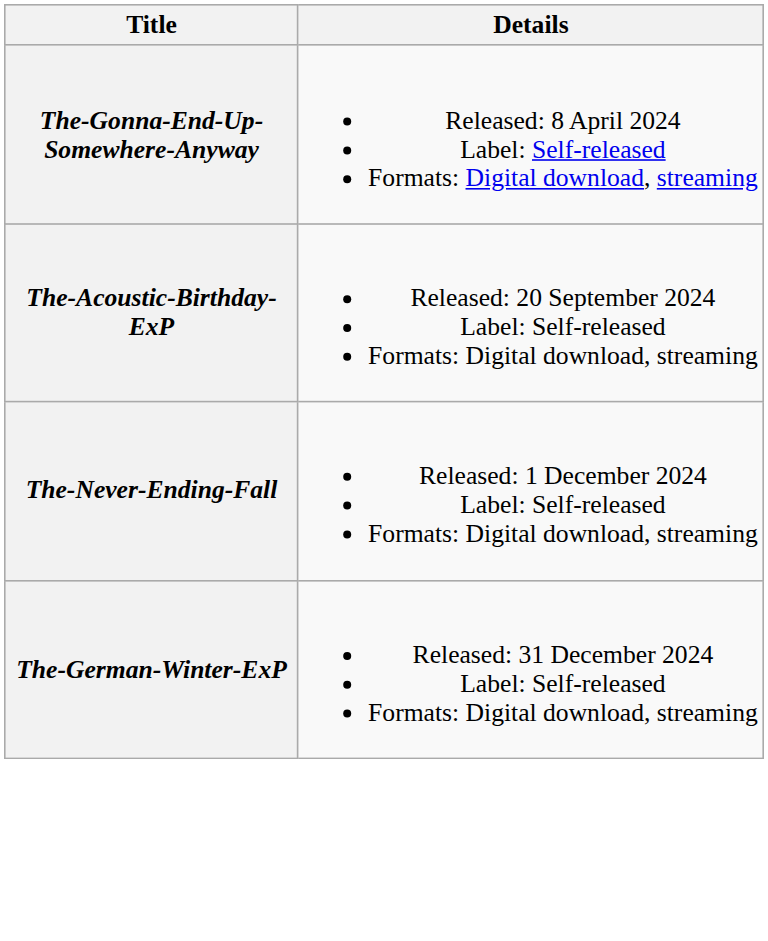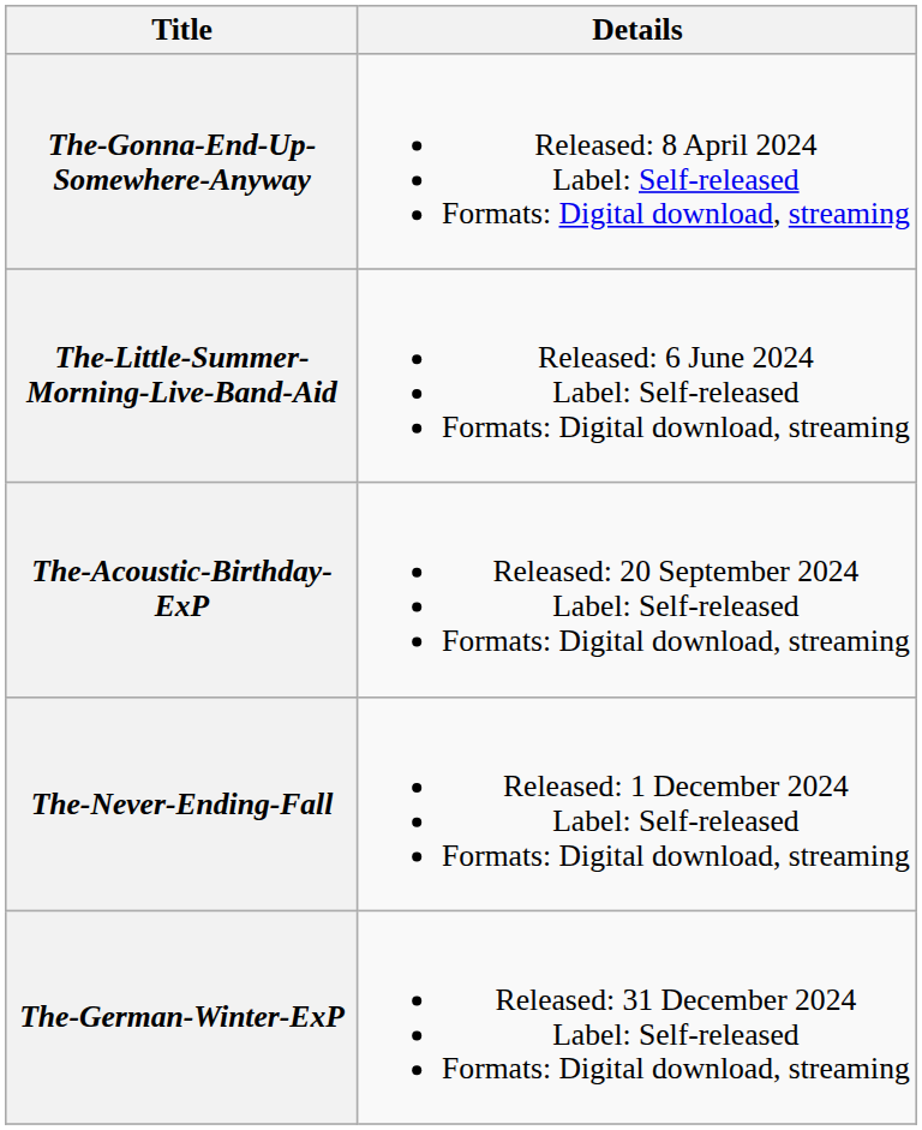+ row: The-Little-Summer-Morning-Live-Band-Aid | Released: 6 June 2024 Label: Self-released Formats: Digital download, streaming
